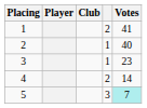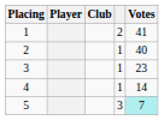4 | column 4: 2 -> 1
